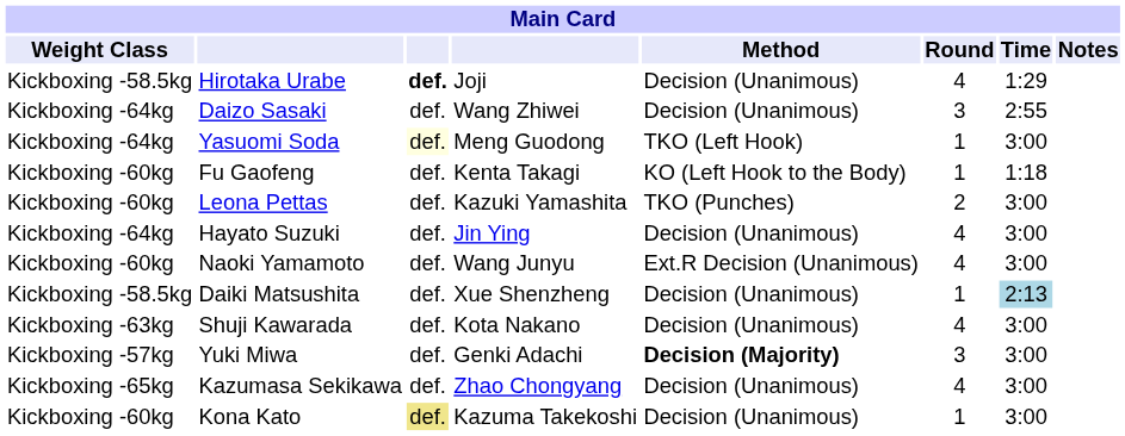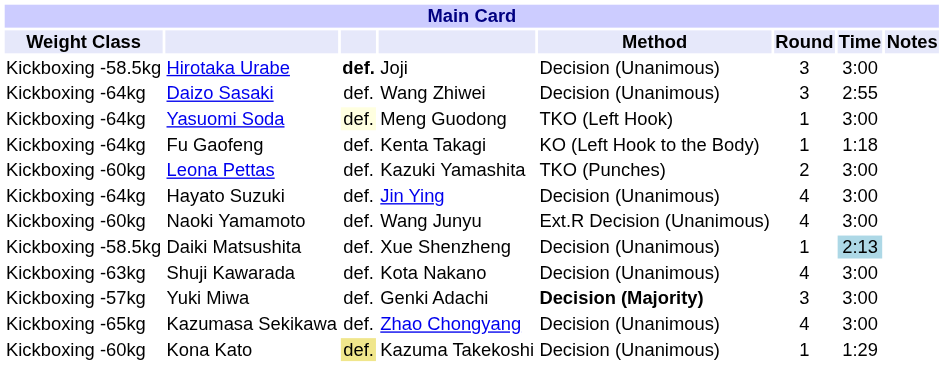Hirotaka Urabe | Round: 4 -> 3
Hirotaka Urabe | Time: 1:29 -> 3:00
Fu Gaofeng | Weight Class: Kickboxing -60kg -> Kickboxing -64kg
Kona Kato | Time: 3:00 -> 1:29
